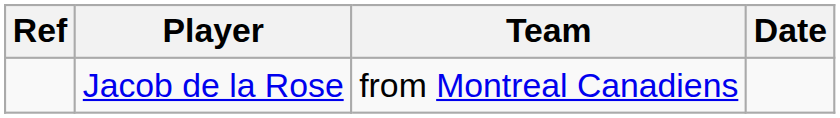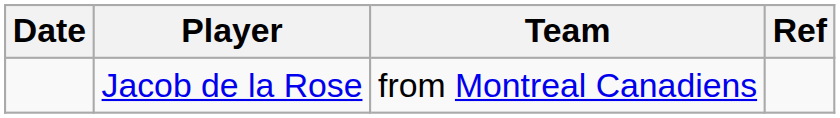columns swapped: Date <-> Ref
